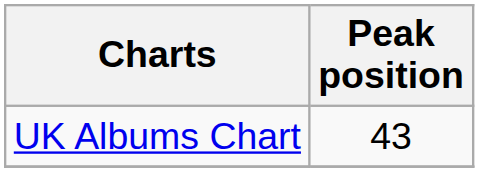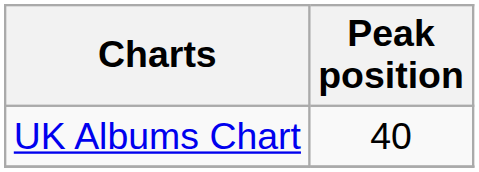UK Albums Chart | Peak position: 43 -> 40
